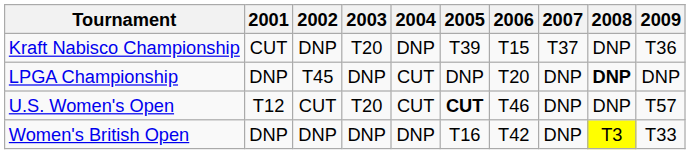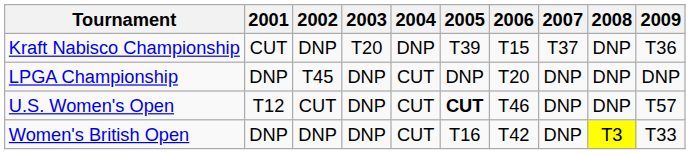LPGA Championship | 2008: bold -> normal
U.S. Women's Open | 2003: T20 -> DNP
Women's British Open | 2004: DNP -> CUT
